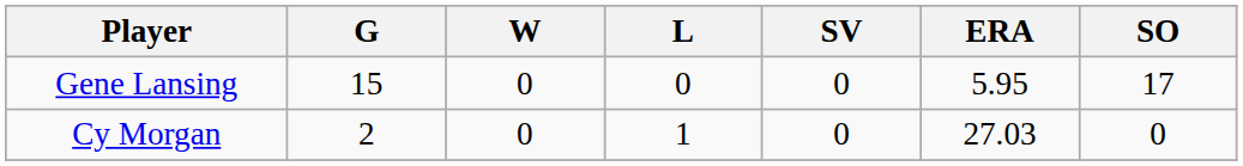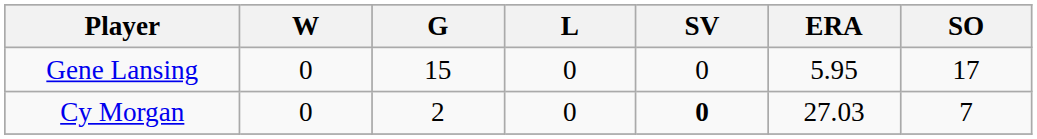columns swapped: G <-> W
Cy Morgan | L: 1 -> 0
Cy Morgan | SV: normal -> bold
Cy Morgan | SO: 0 -> 7
